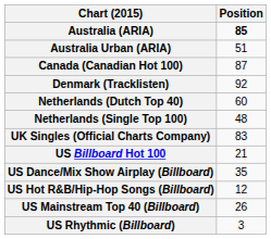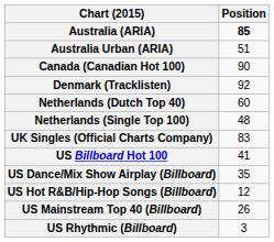Canada (Canadian Hot 100) | Position: 87 -> 90
US Billboard Hot 100 | Position: 21 -> 41
